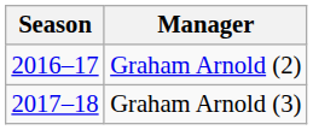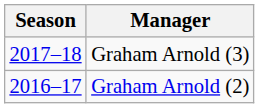rows swapped: Graham Arnold (2) <-> Graham Arnold (3)
